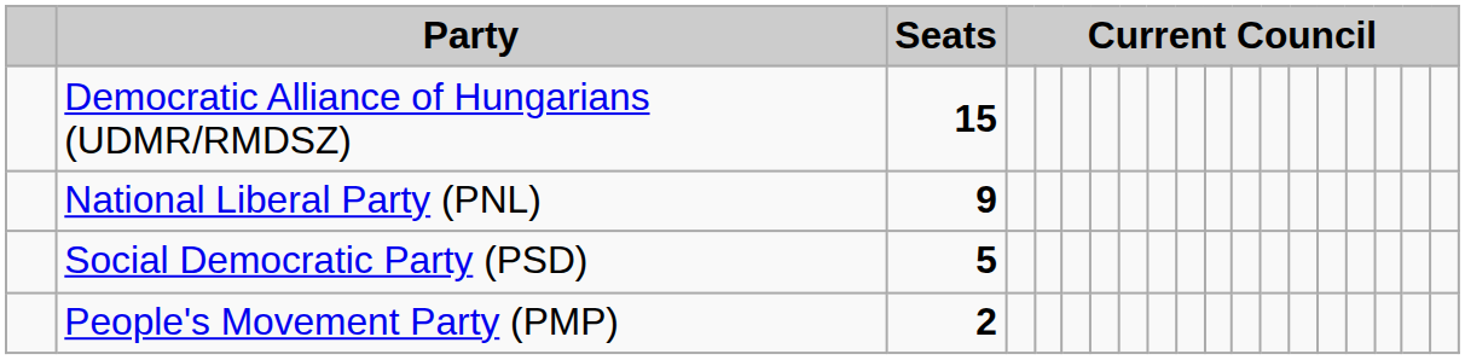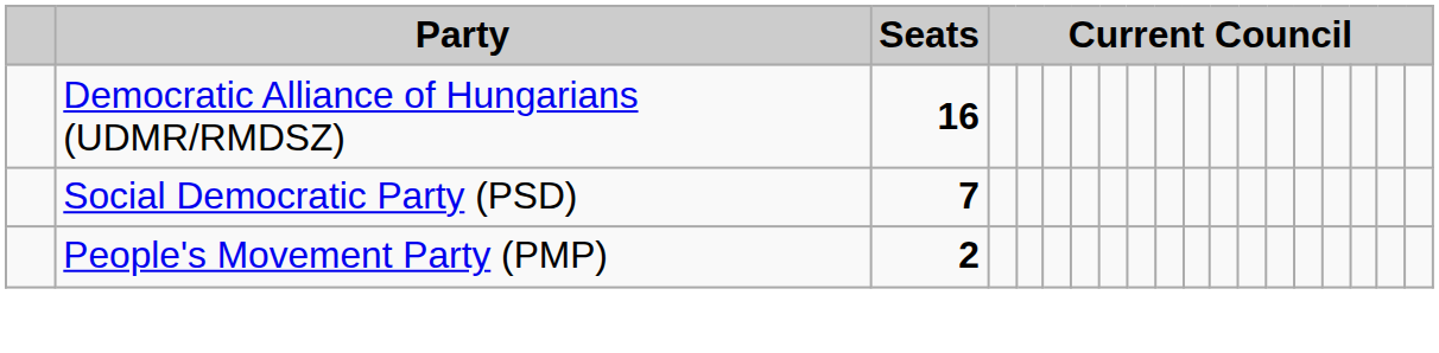Democratic Alliance of Hungarians (UDMR/RMDSZ) | Seats: 15 -> 16
- row: National Liberal Party (PNL) | 9
Social Democratic Party (PSD) | Seats: 5 -> 7
